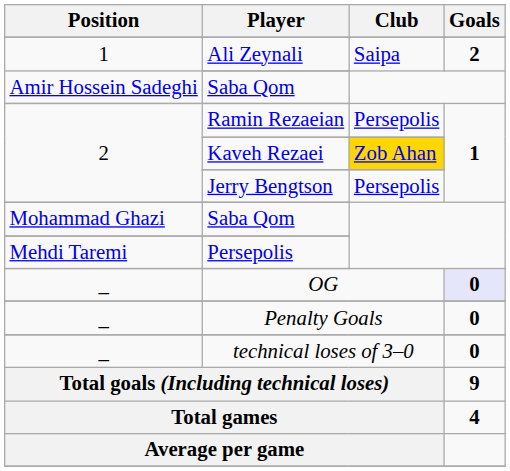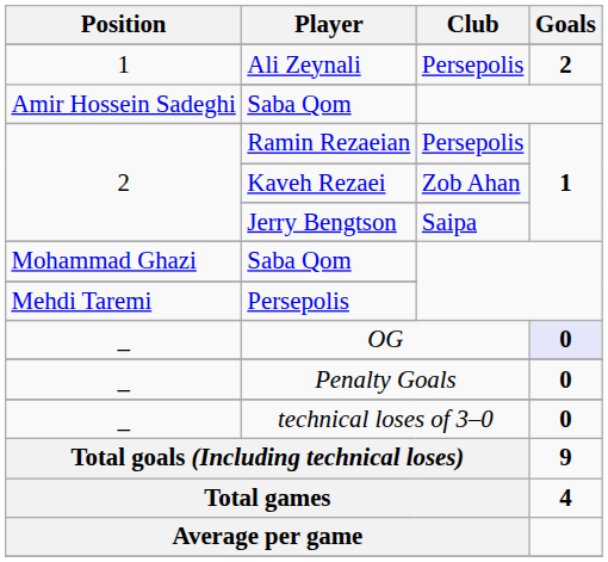Ali Zeynali | Club: Saipa -> Persepolis
Kaveh Rezaei | Club: gold background -> no background
Jerry Bengtson | Club: Persepolis -> Saipa
